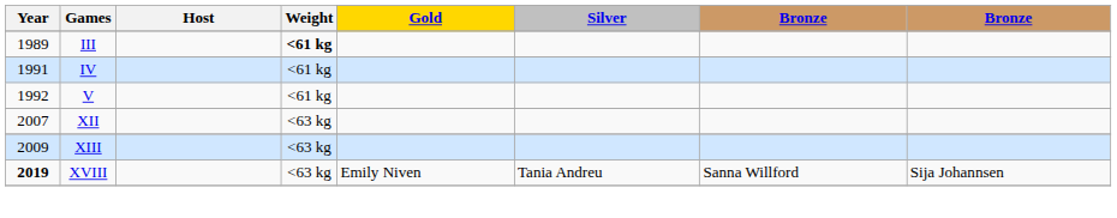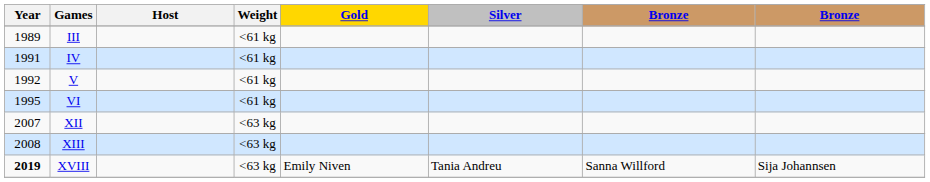III | Weight: bold -> normal
+ row: 1995 | VI | <61 kg
XIII | Year: 2009 -> 2008
